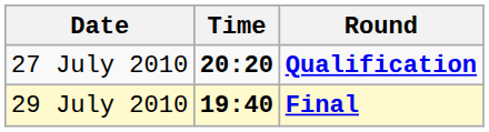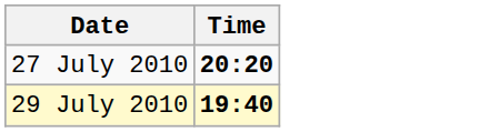- column: Round | Qualification | Final
